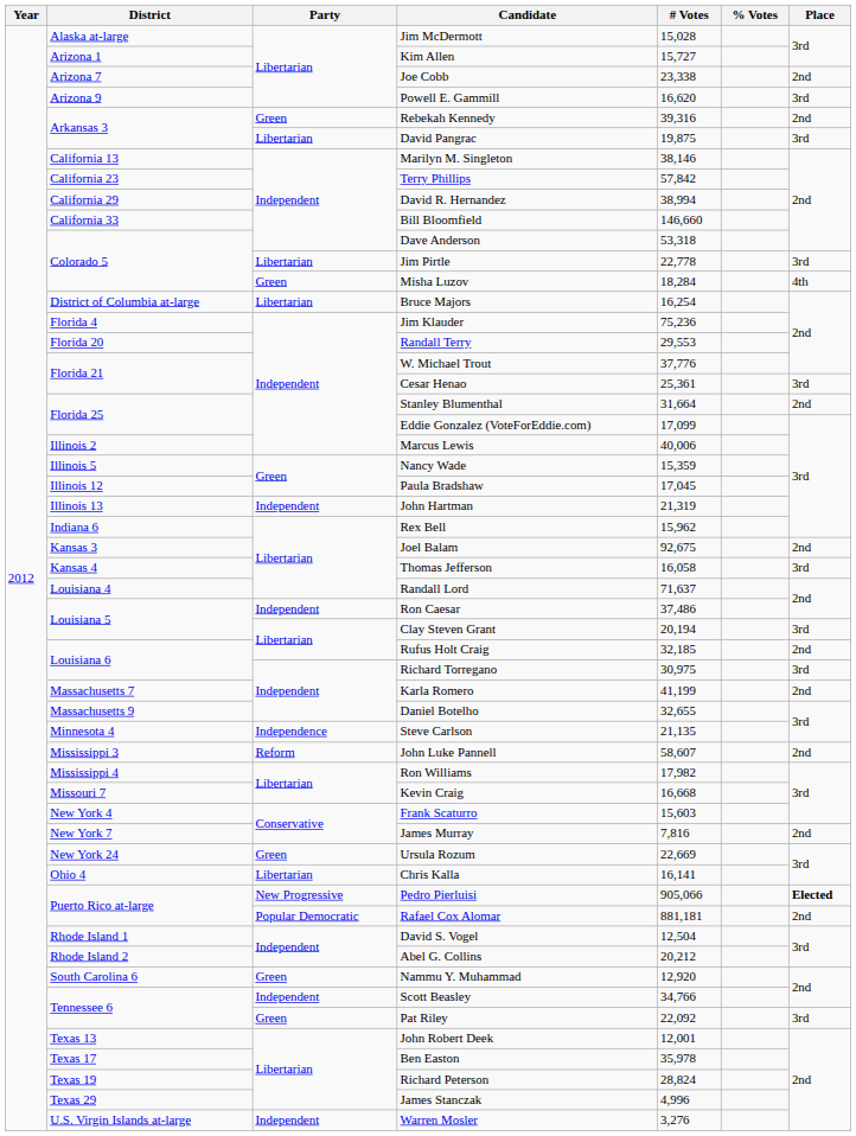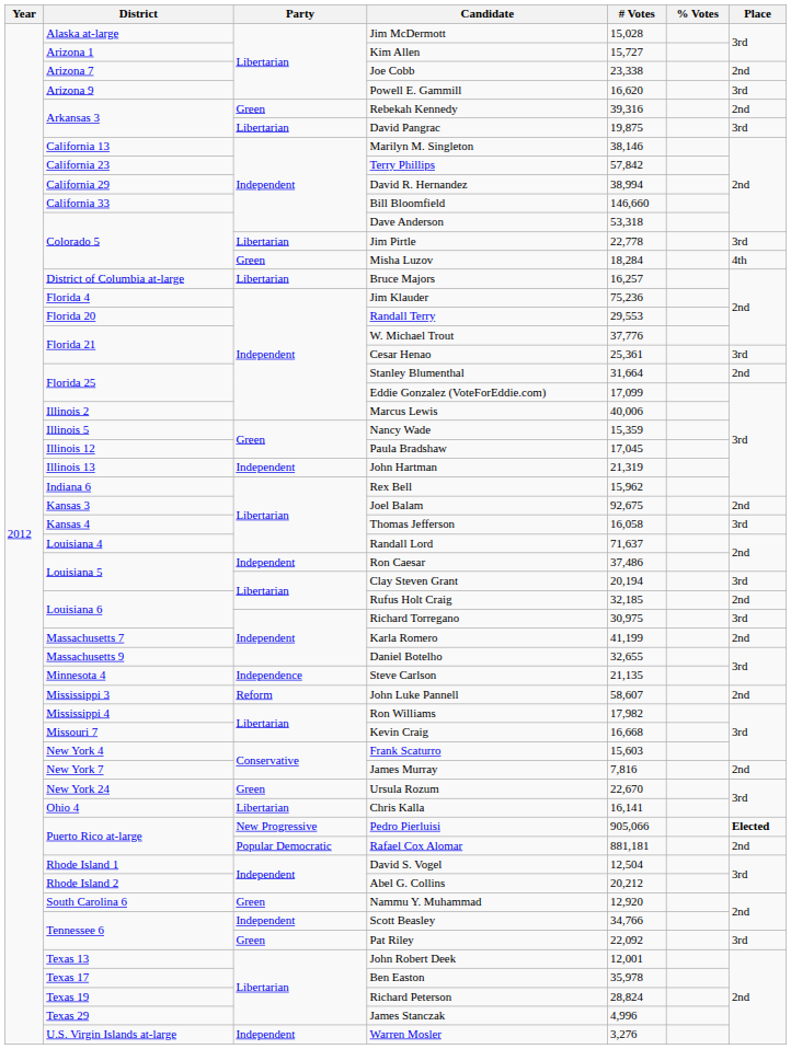Bruce Majors | # Votes: 16,254 -> 16,257
Ursula Rozum | # Votes: 22,669 -> 22,670
